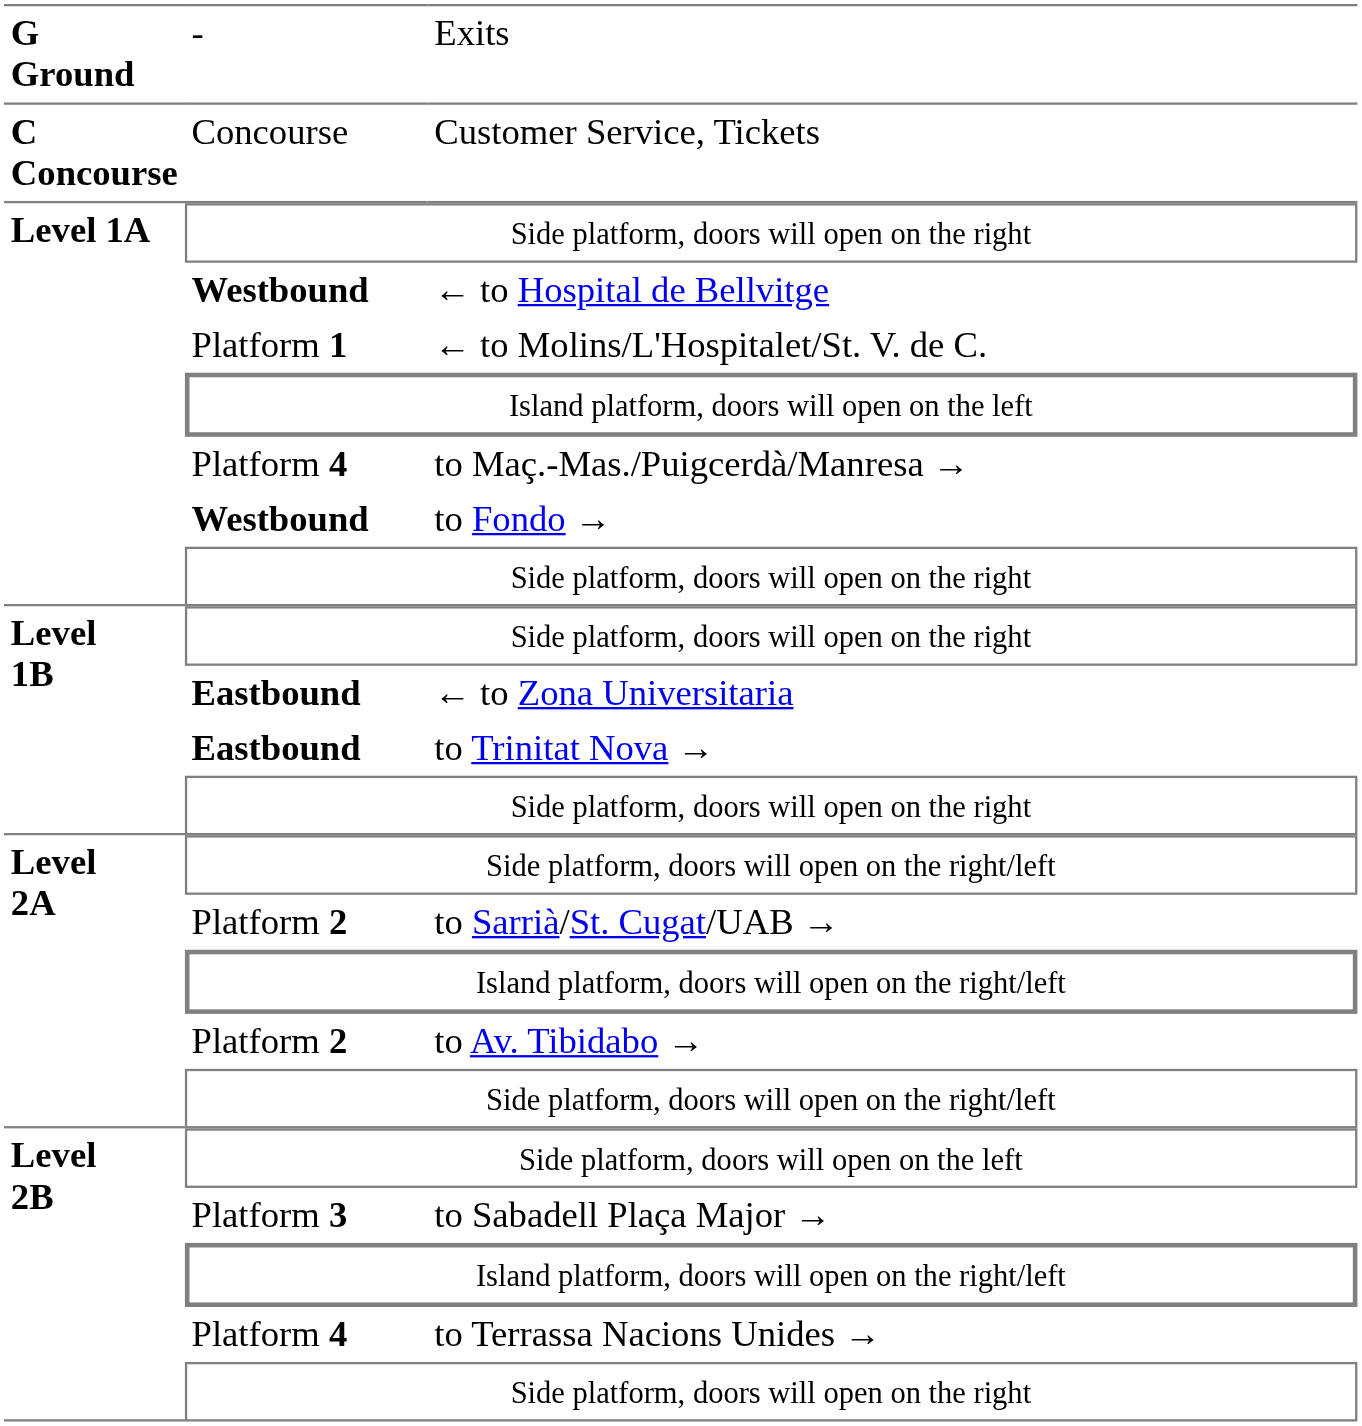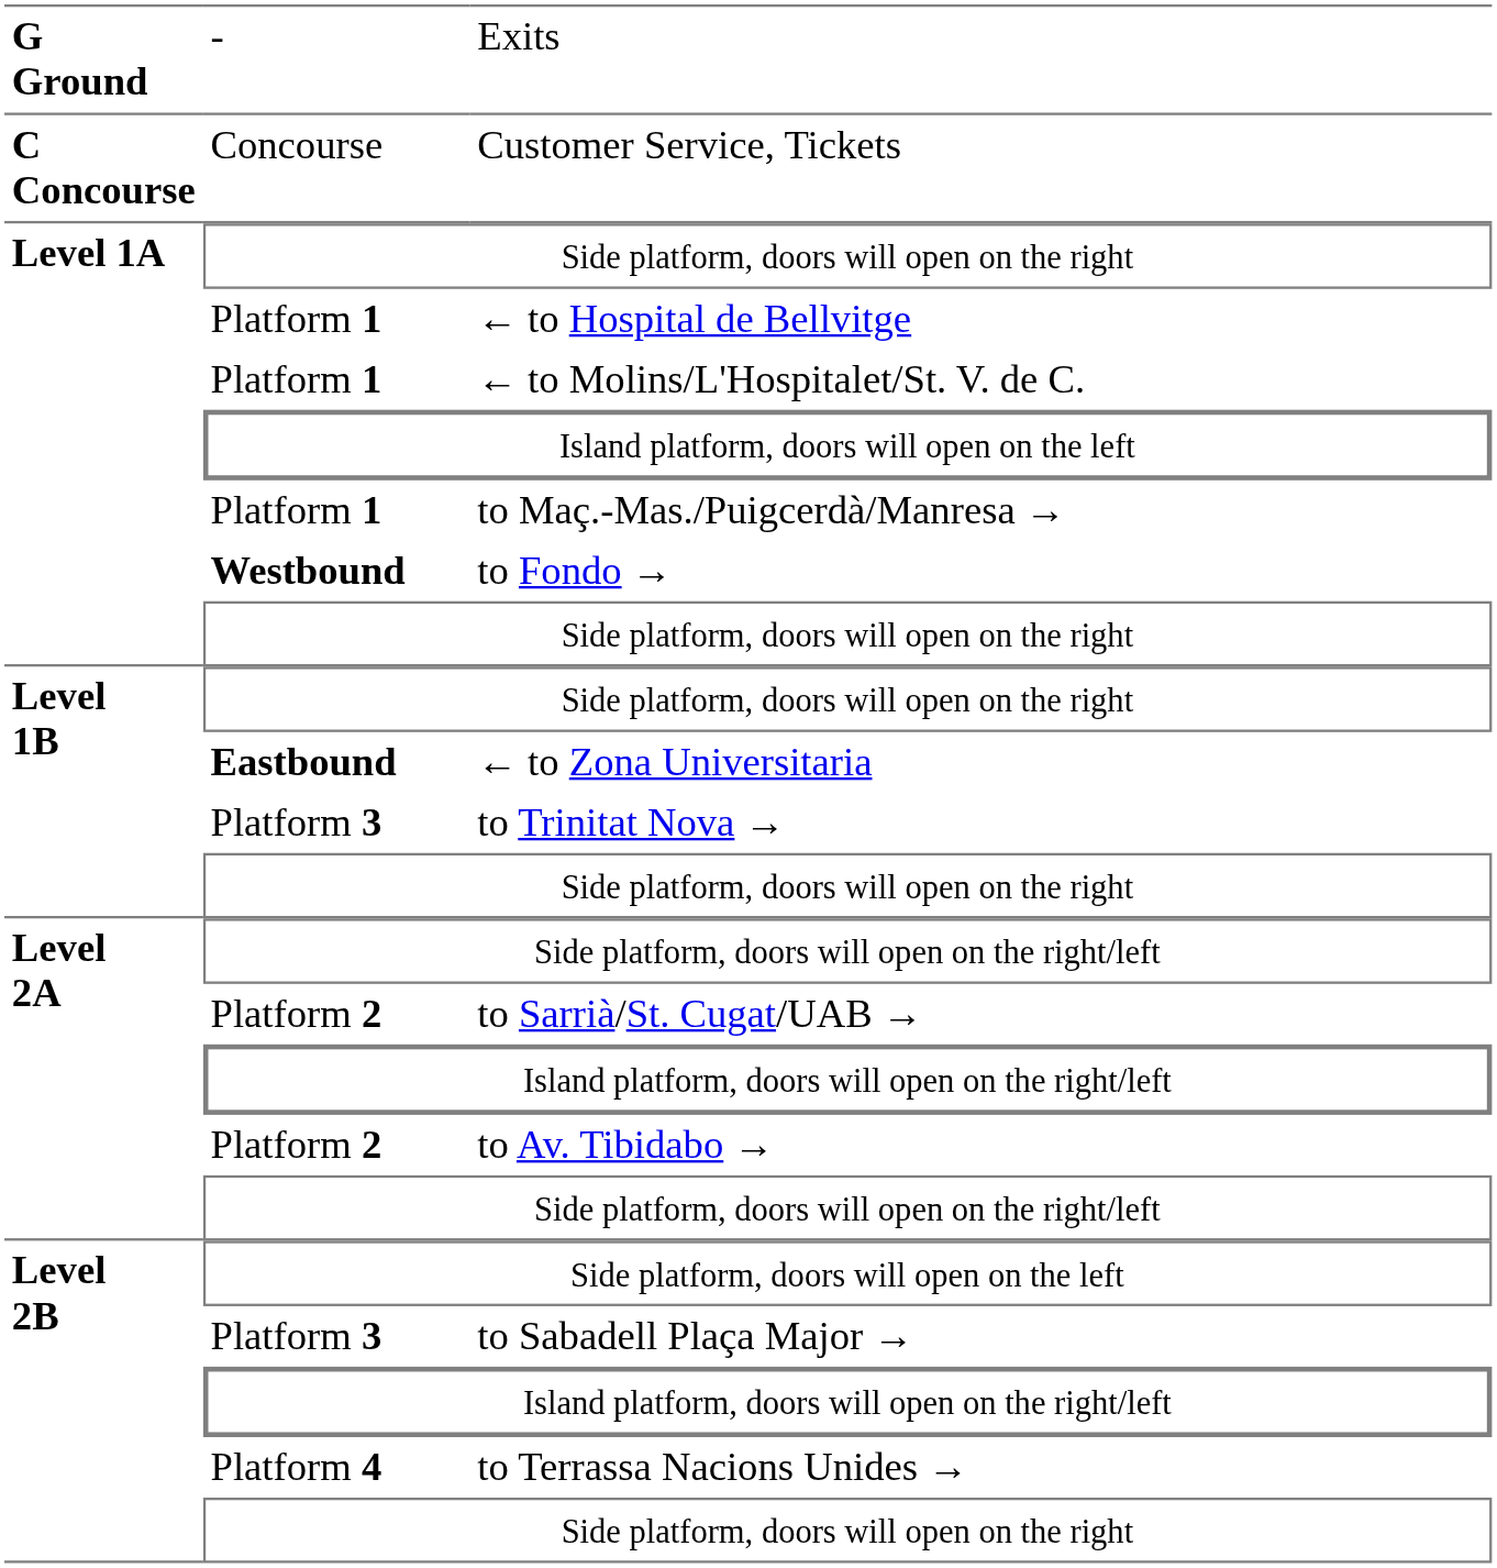← to Hospital de Bellvitge | column 2: Westbound -> Platform 1
to Maç.-Mas./Puigcerdà/Manresa → | column 2: Platform 4 -> Platform 1
to Trinitat Nova → | column 2: Eastbound -> Platform 3
